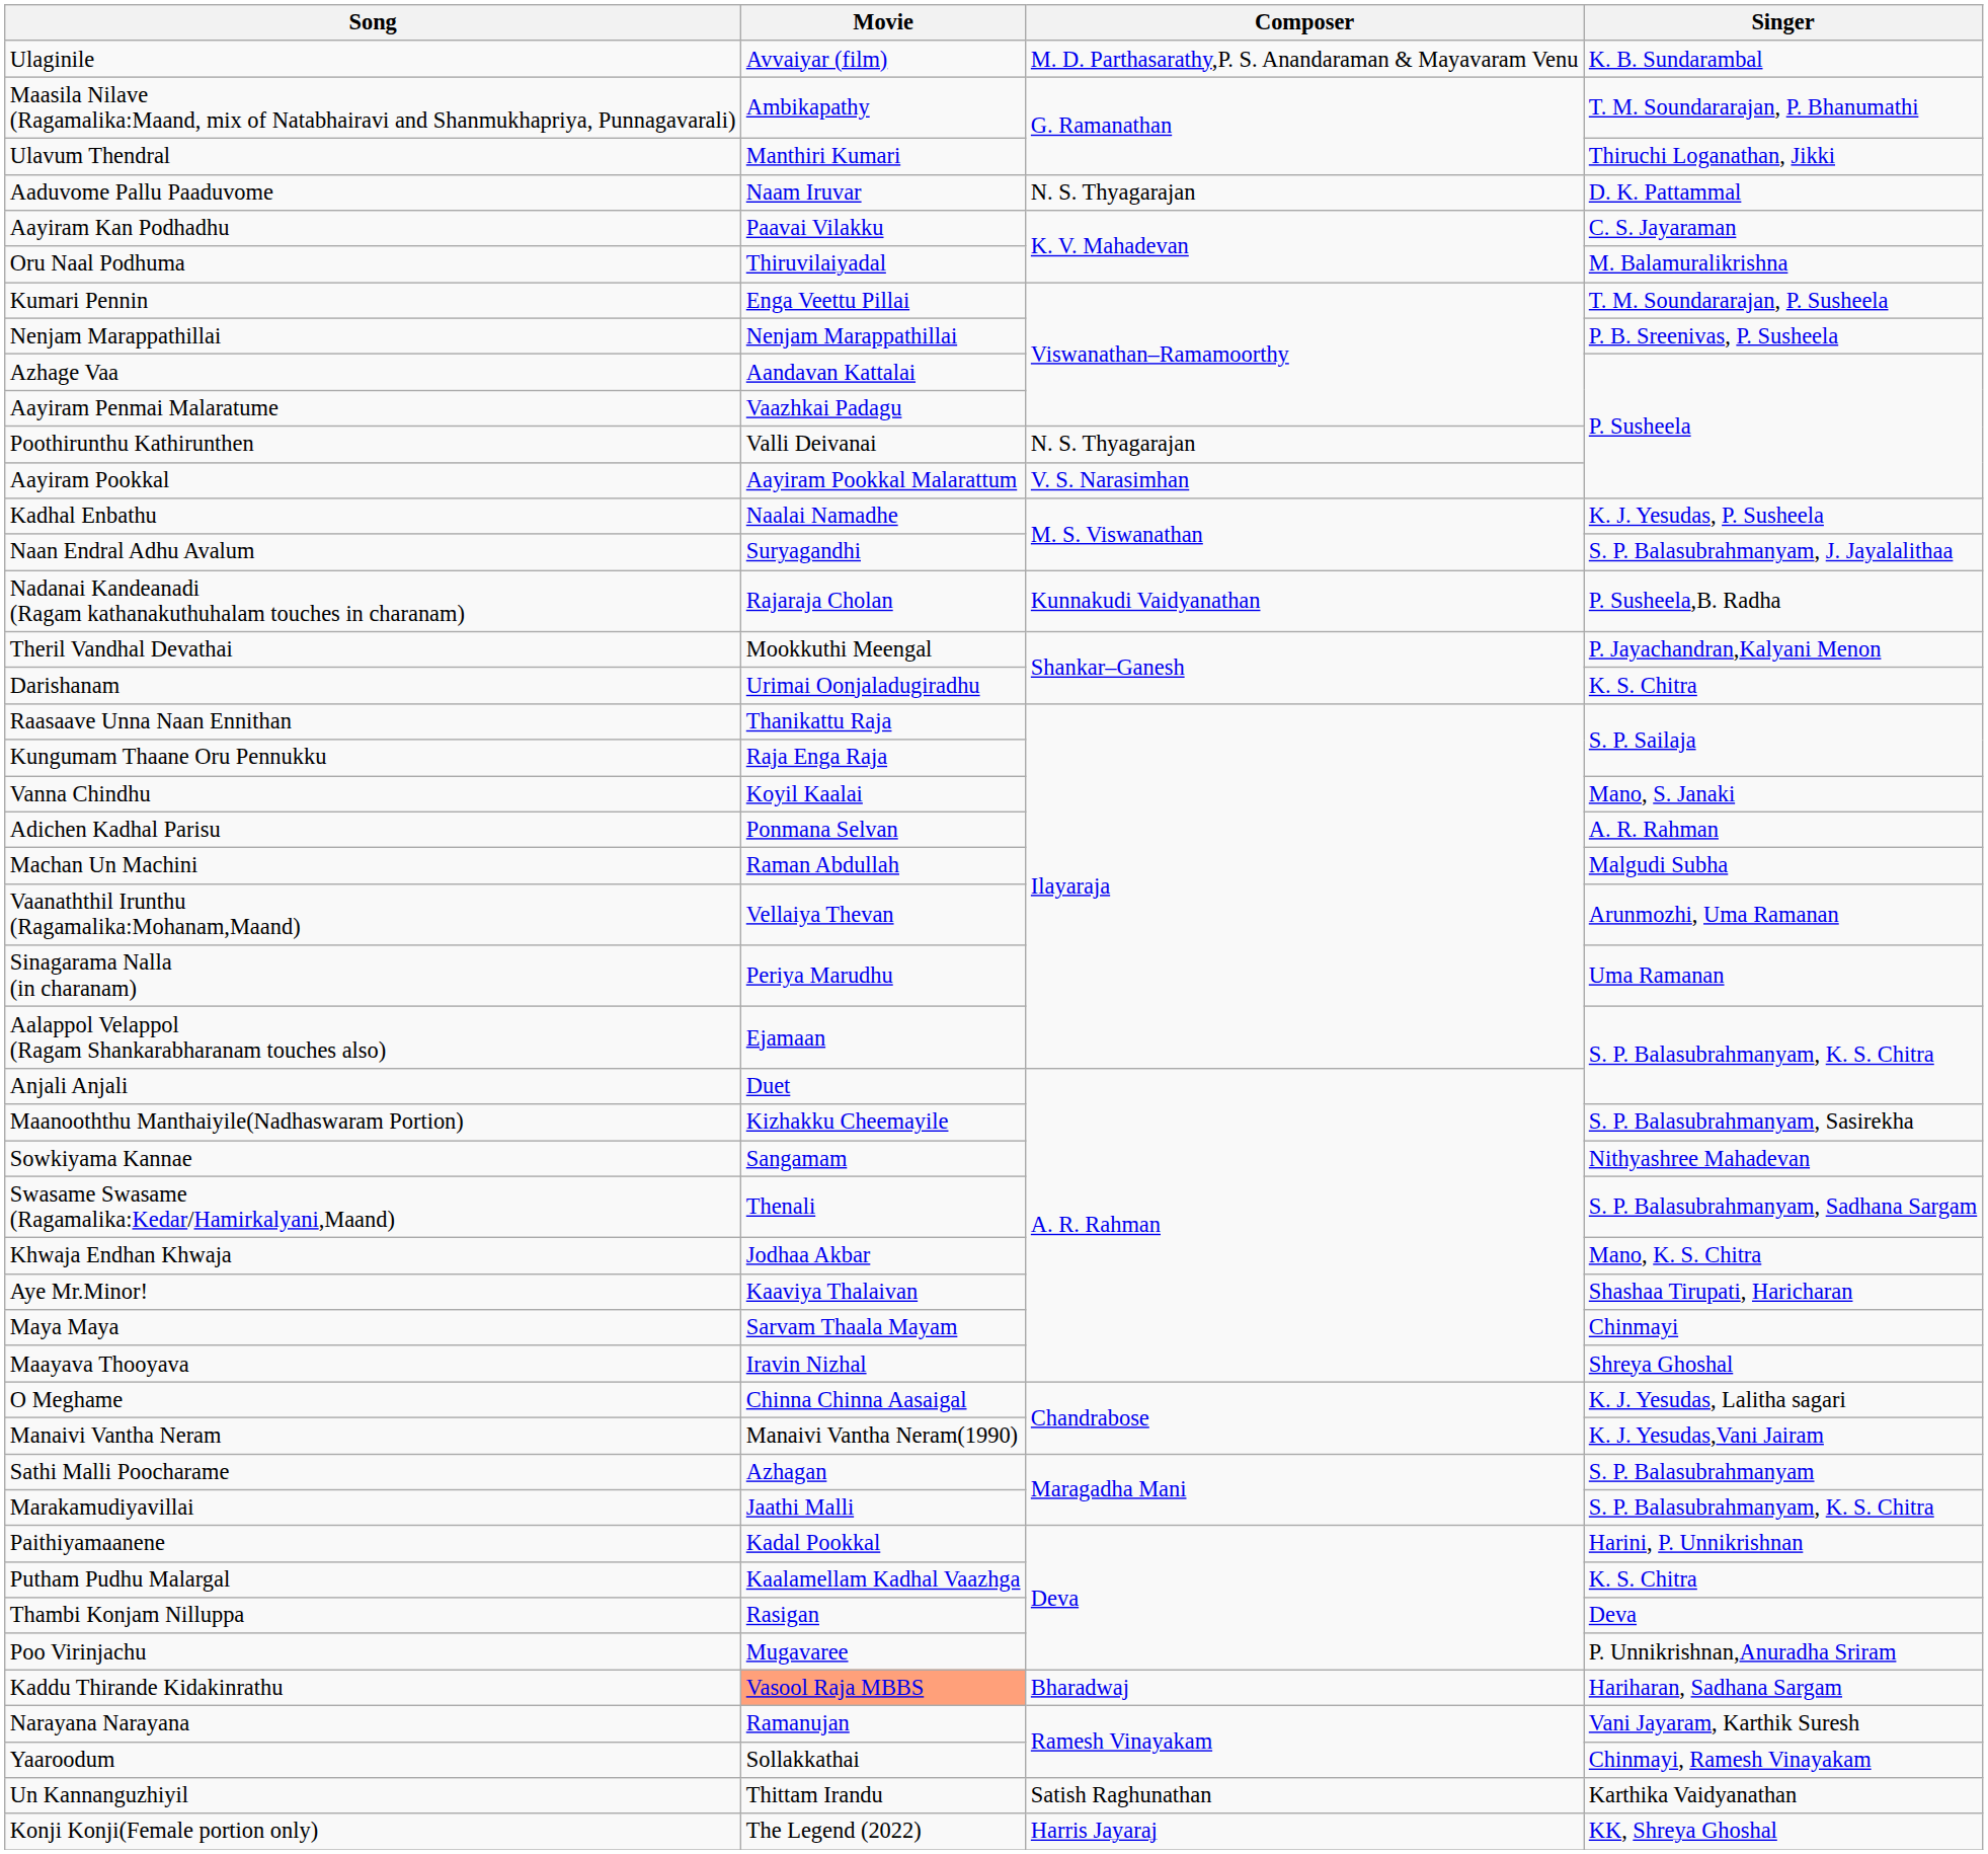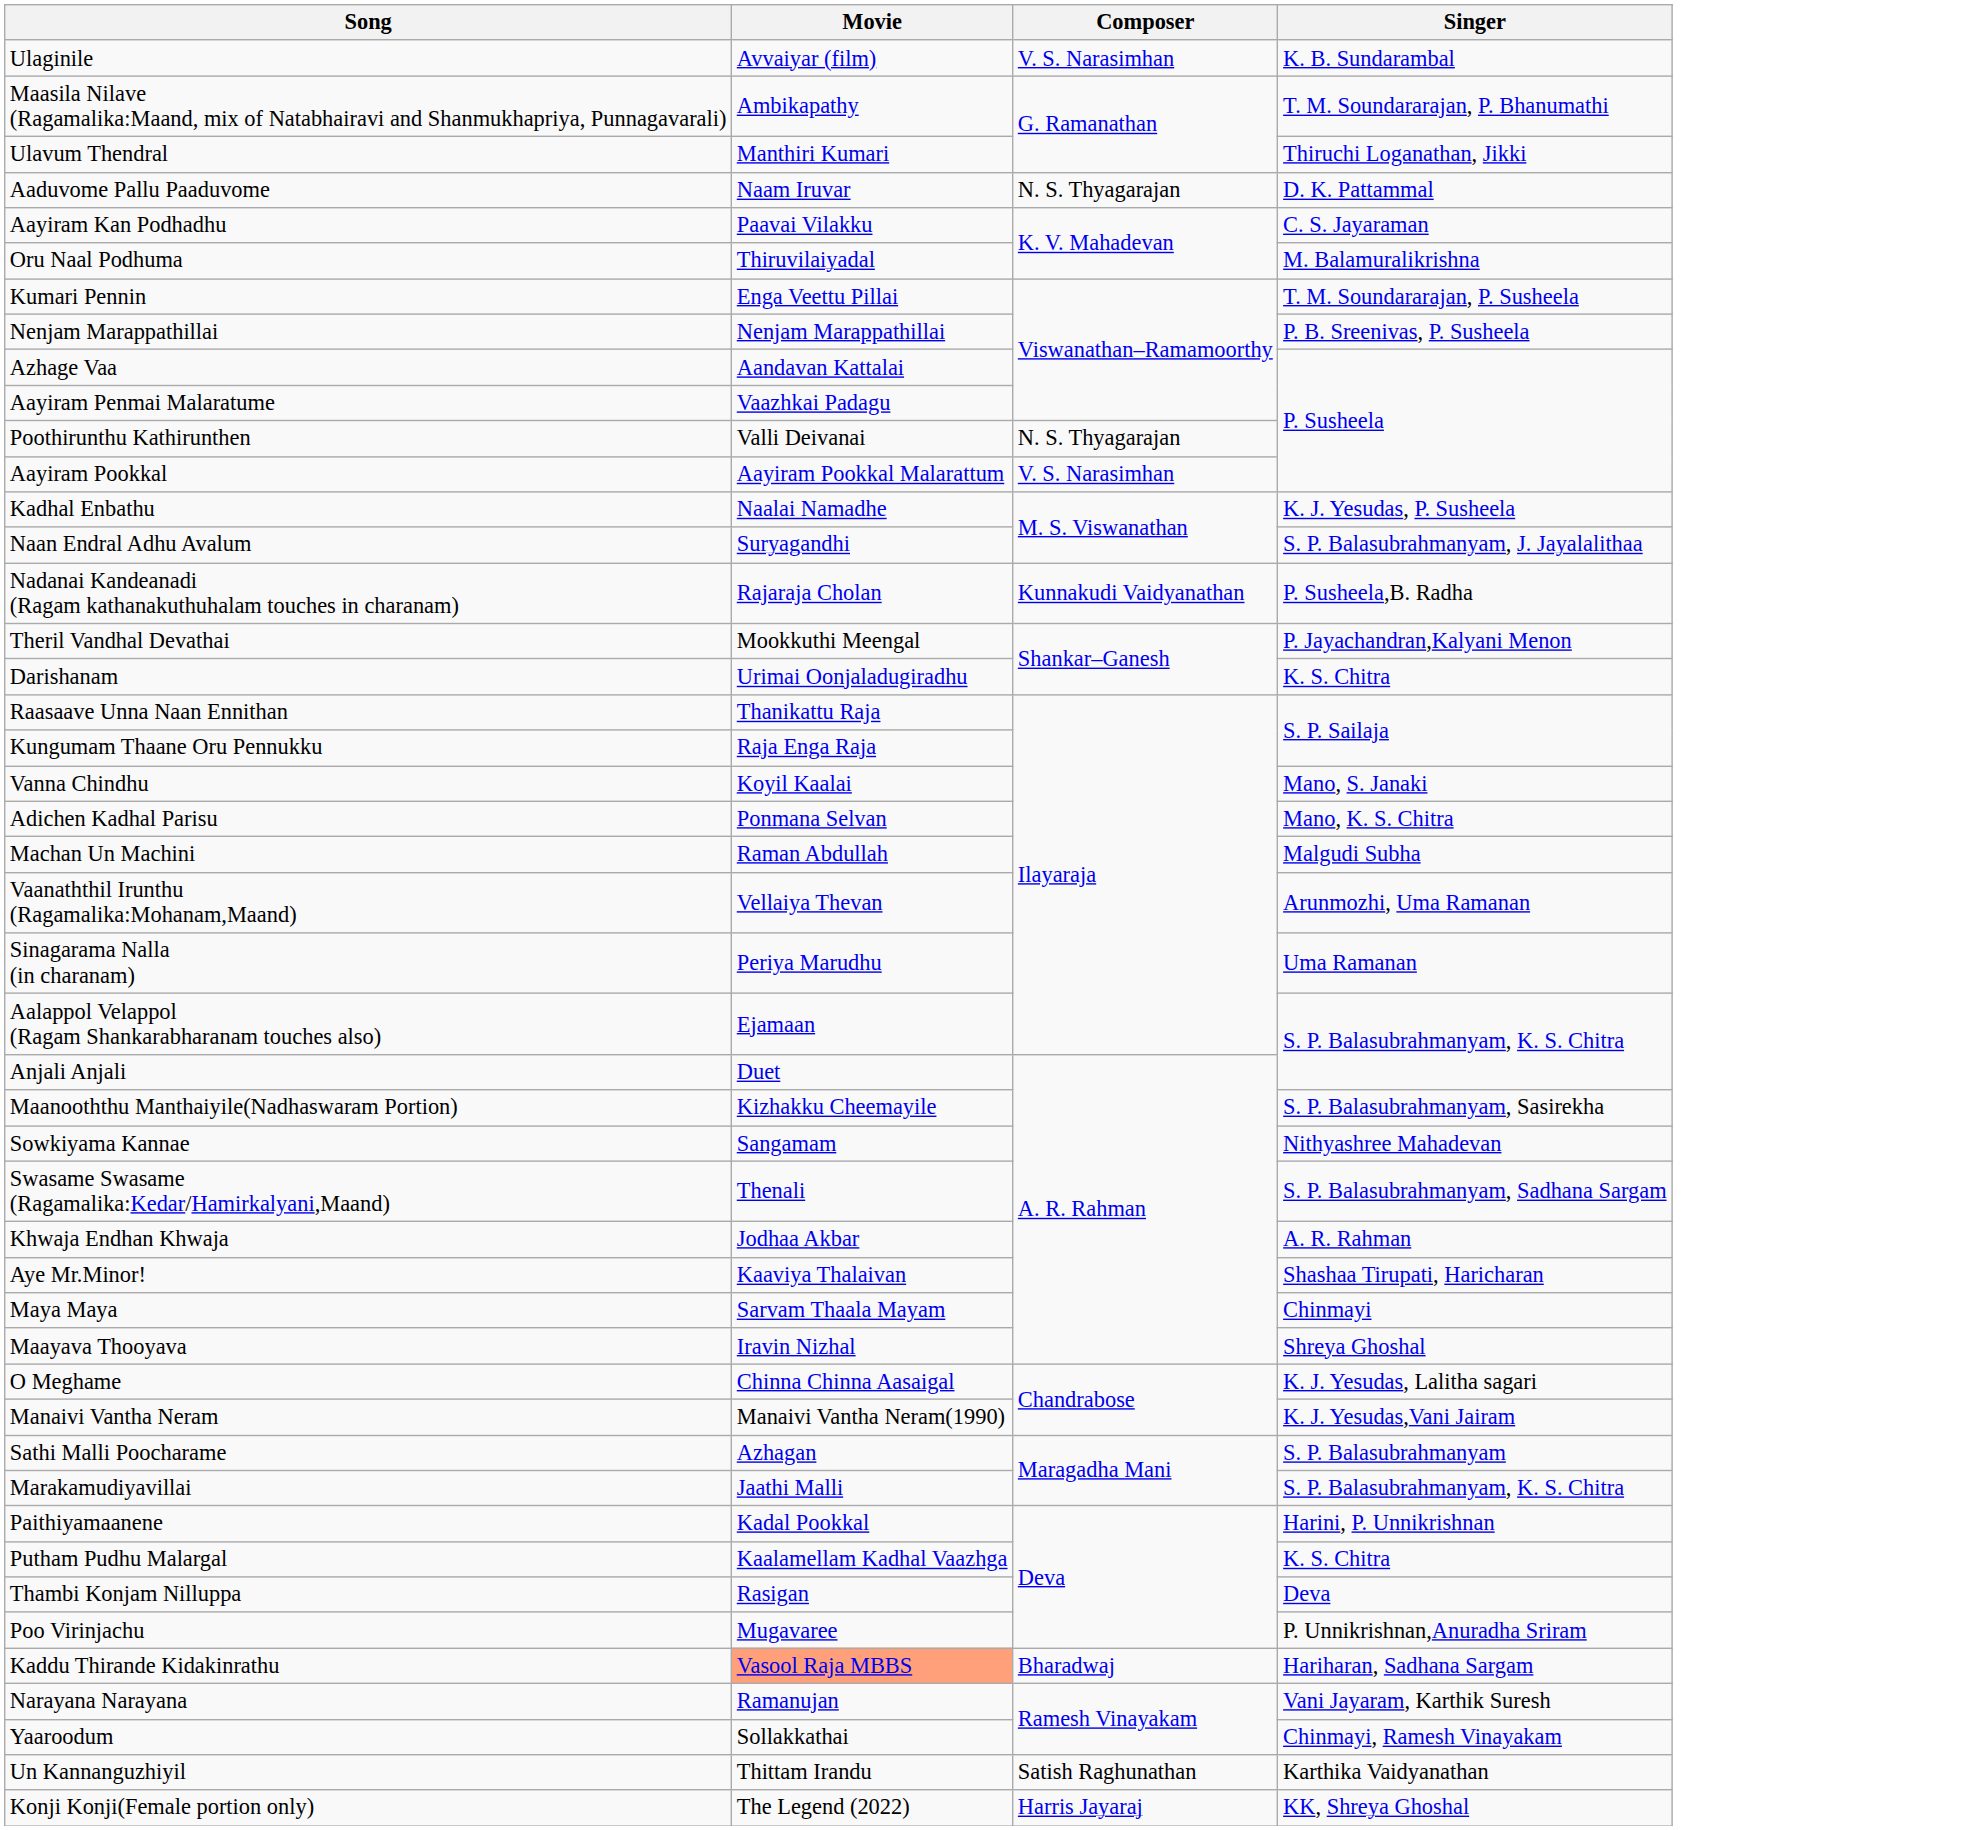Ulaginile | Composer: M. D. Parthasarathy,P. S. Anandaraman & Mayavaram Venu -> V. S. Narasimhan
Adichen Kadhal Parisu | Singer: A. R. Rahman -> Mano, K. S. Chitra
Khwaja Endhan Khwaja | Singer: Mano, K. S. Chitra -> A. R. Rahman
